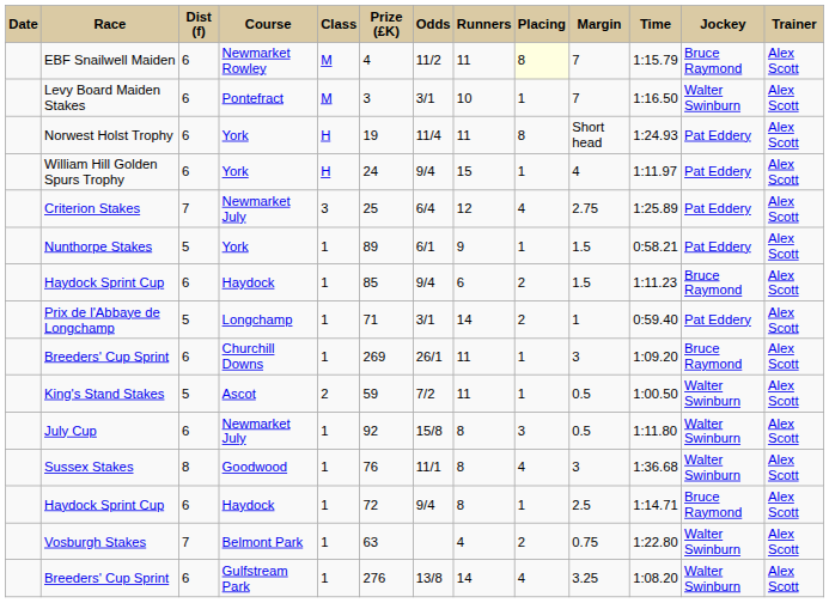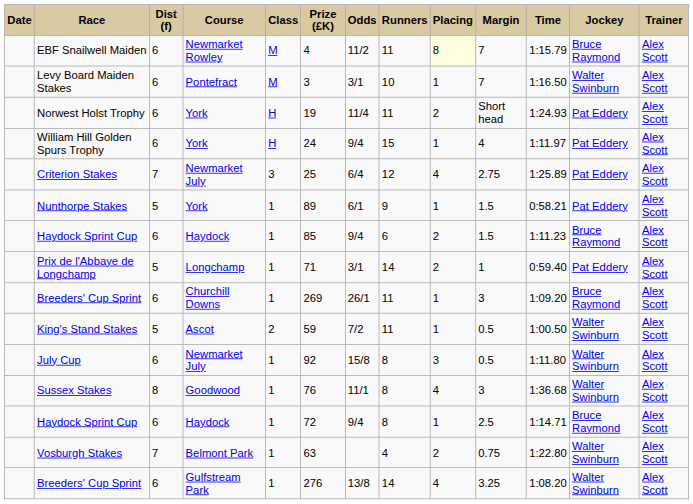Norwest Holst Trophy | Placing: 8 -> 2
